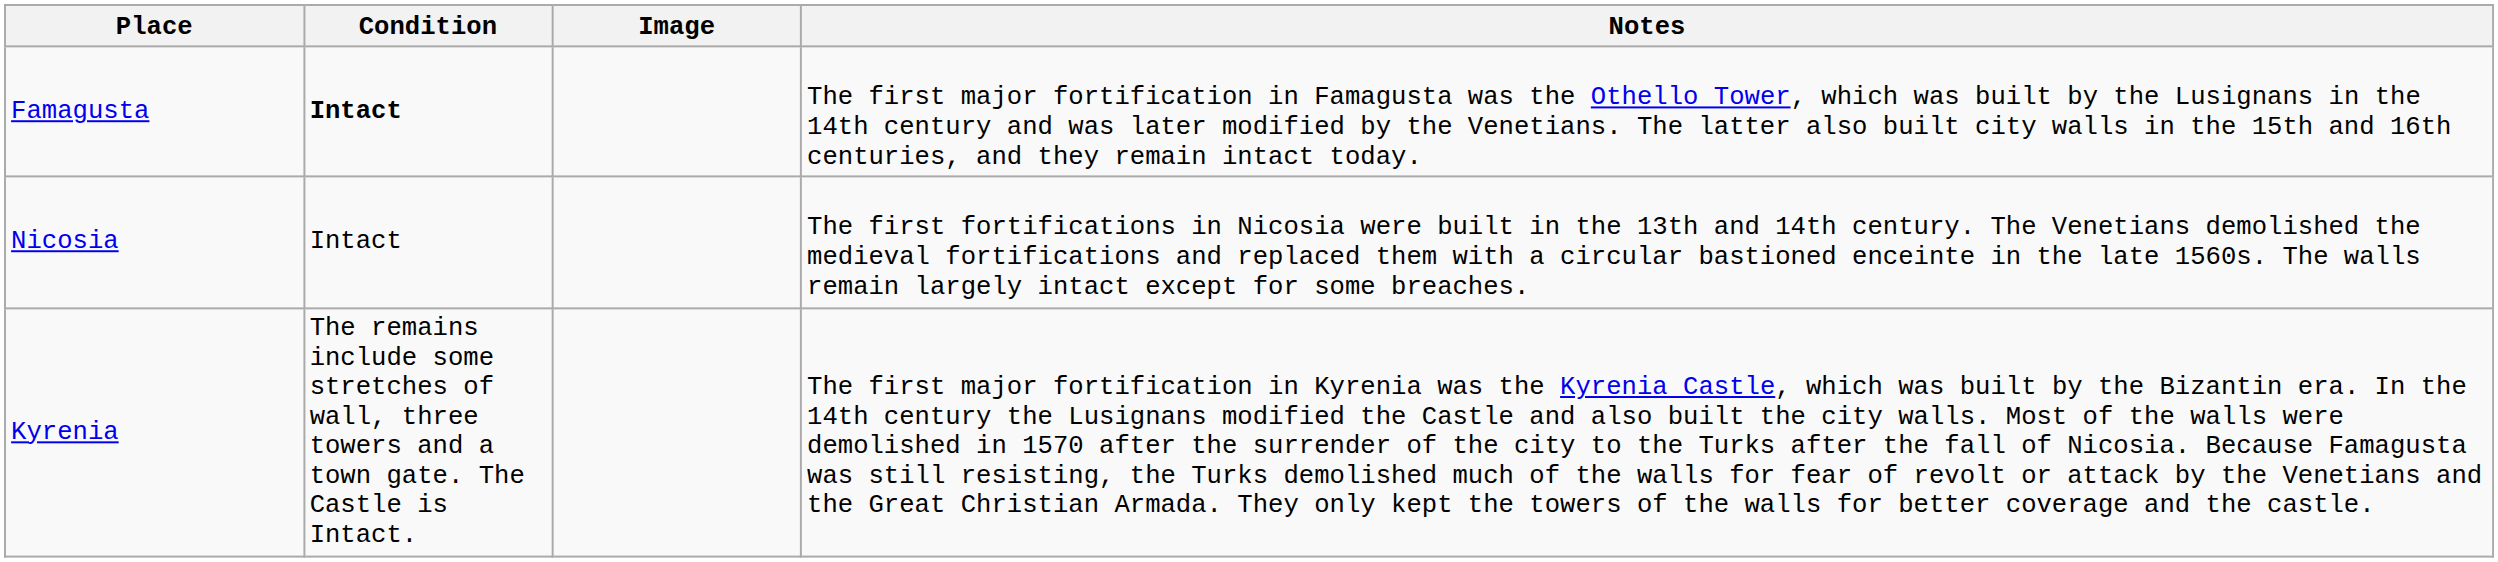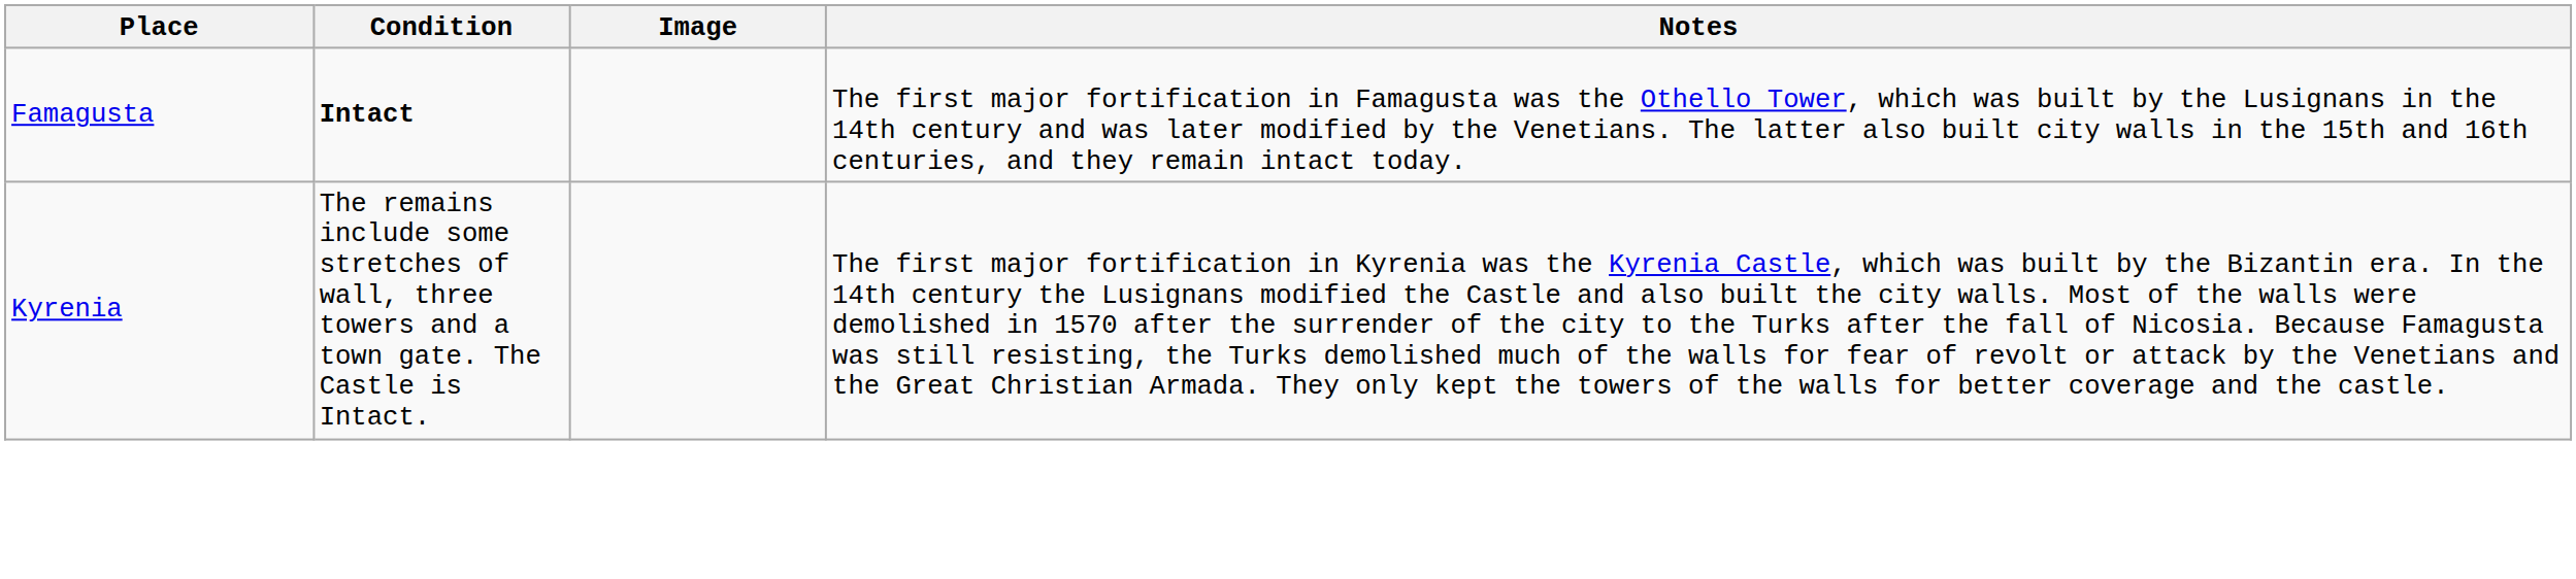- row: Nicosia | Intact | The first fortifications in Nicosia were built in the 13th and 14th century. The Venetians demolished the medieval fortifications and replaced them with a circular bastioned enceinte in the late 1560s. The walls remain largely intact except for some breaches.
